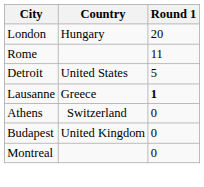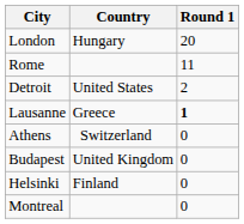Detroit | Round 1: 5 -> 2
+ row: Helsinki | Finland | 0
